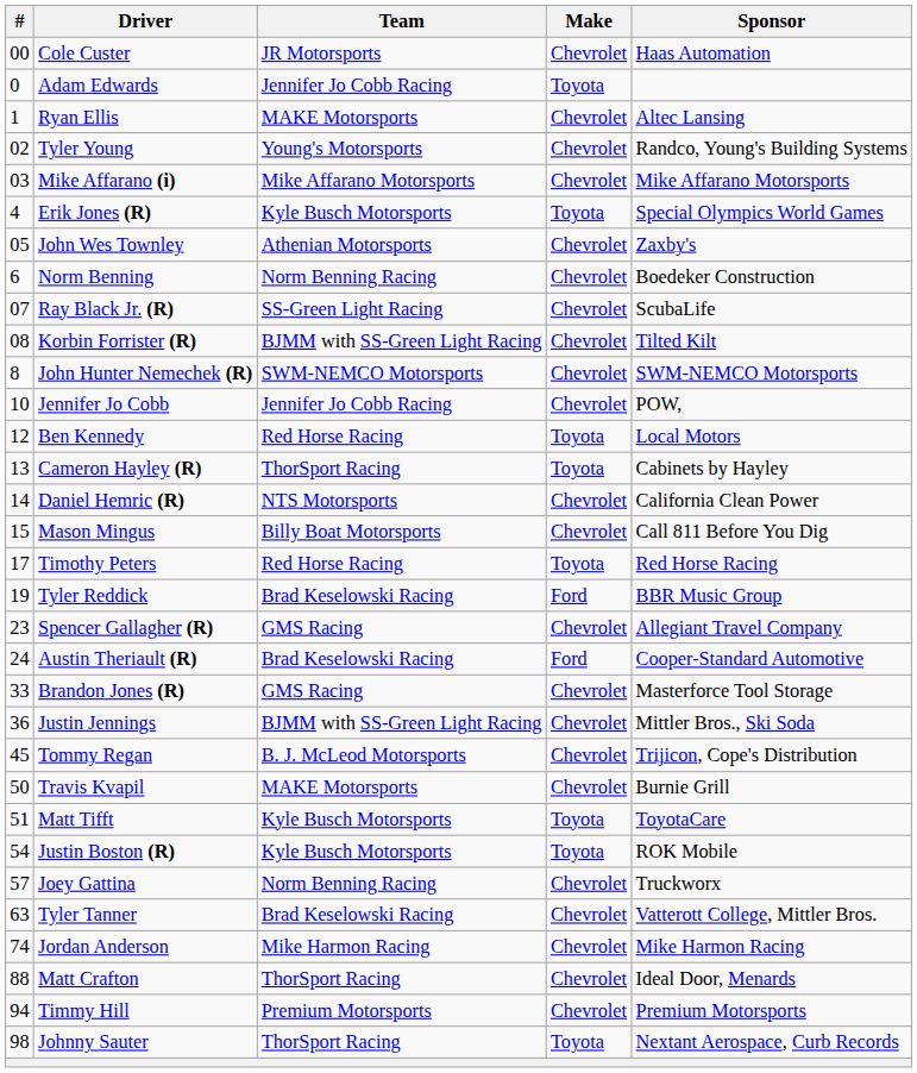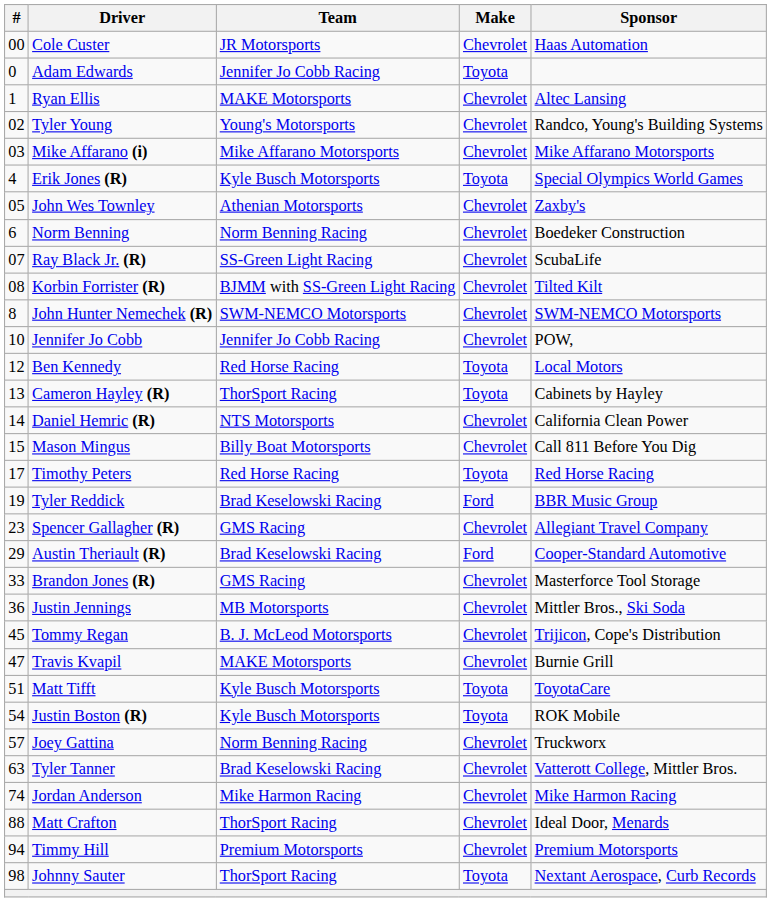Austin Theriault (R) | #: 24 -> 29
Justin Jennings | Team: BJMM with SS-Green Light Racing -> MB Motorsports
Travis Kvapil | #: 50 -> 47
